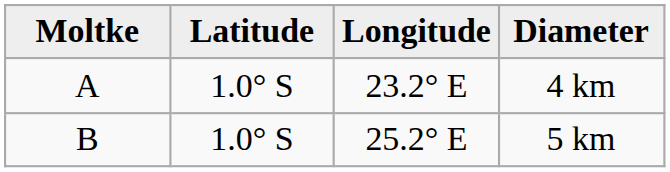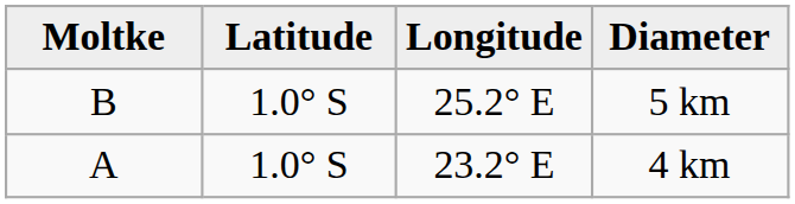rows swapped: 4 km <-> 5 km
